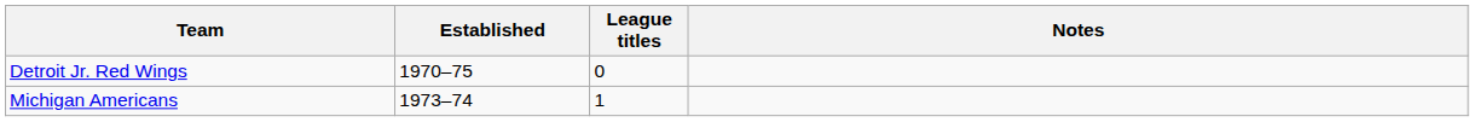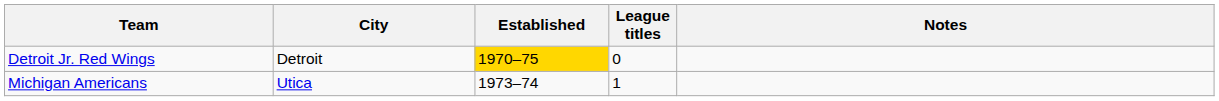+ column: City | Detroit | Utica
Detroit Jr. Red Wings | Established: no background -> gold background
